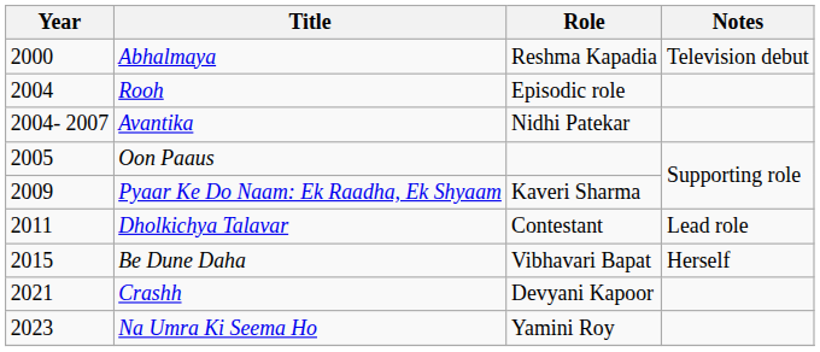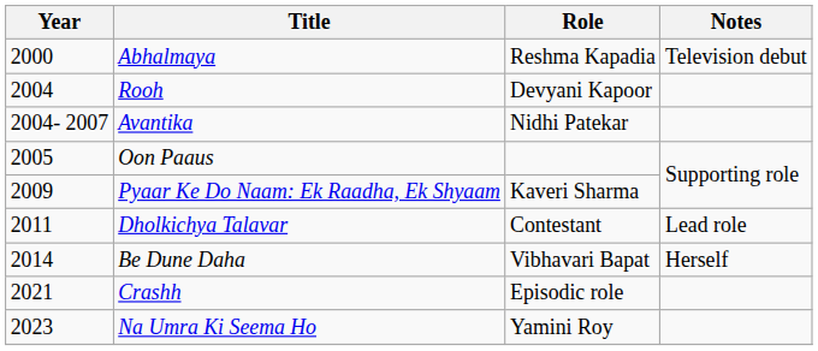Rooh | Role: Episodic role -> Devyani Kapoor
Be Dune Daha | Year: 2015 -> 2014
Crashh | Role: Devyani Kapoor -> Episodic role
